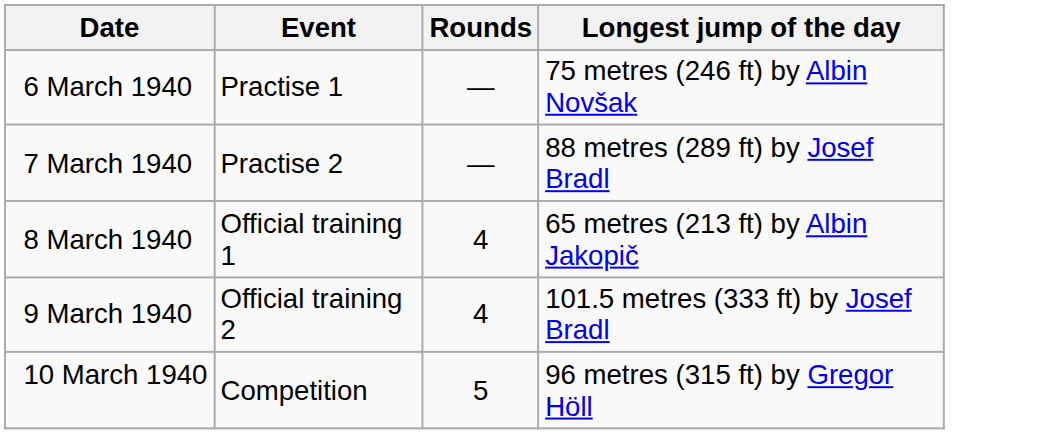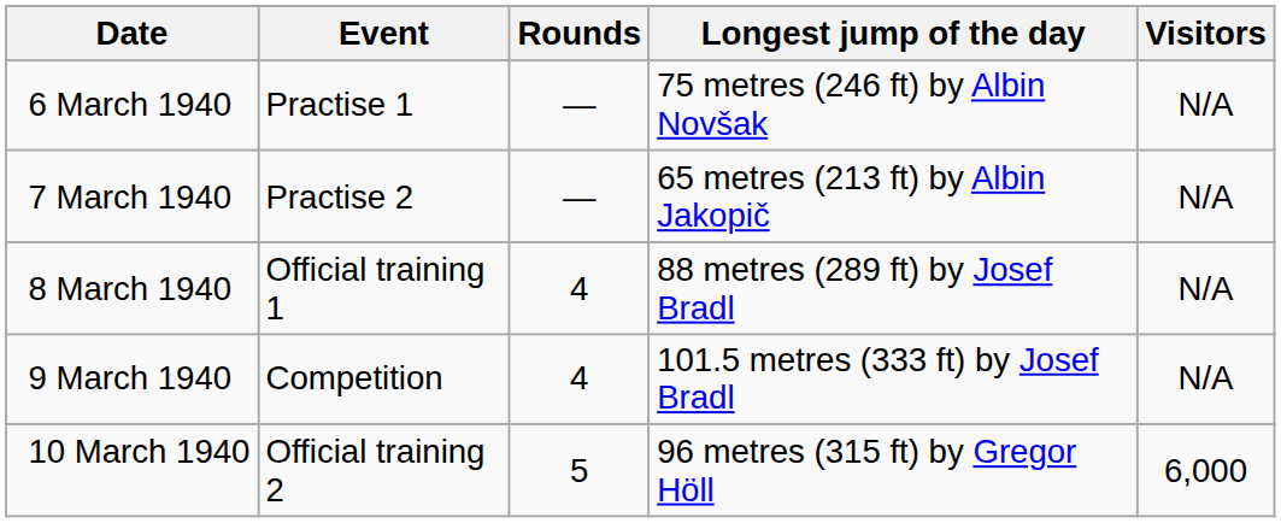+ column: Visitors | N/A | N/A | N/A | N/A | 6,000
7 March 1940 | Longest jump of the day: 88 metres (289 ft) by Josef Bradl -> 65 metres (213 ft) by Albin Jakopič
8 March 1940 | Longest jump of the day: 65 metres (213 ft) by Albin Jakopič -> 88 metres (289 ft) by Josef Bradl
9 March 1940 | Event: Official training 2 -> Competition
10 March 1940 | Event: Competition -> Official training 2
